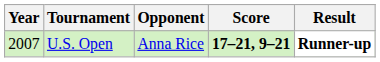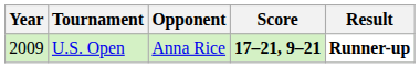U.S. Open | Year: 2007 -> 2009
